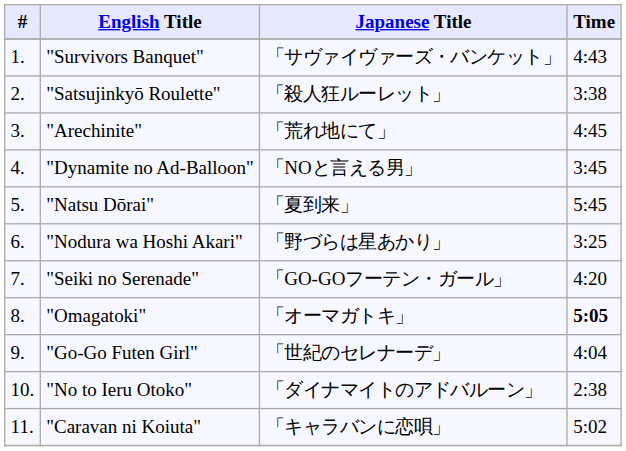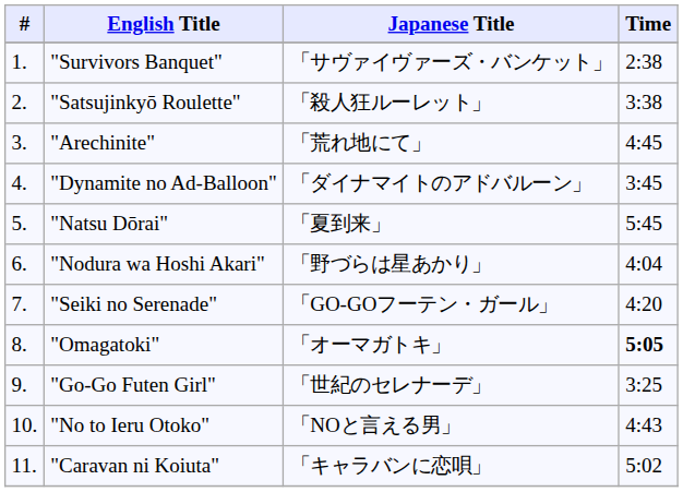"Survivors Banquet" | Time: 4:43 -> 2:38
"Dynamite no Ad-Balloon" | Japanese Title: 「NOと言える男」 -> 「ダイナマイトのアドバルーン」
"Nodura wa Hoshi Akari" | Time: 3:25 -> 4:04
"Go-Go Futen Girl" | Time: 4:04 -> 3:25
"No to Ieru Otoko" | Japanese Title: 「ダイナマイトのアドバルーン」 -> 「NOと言える男」
"No to Ieru Otoko" | Time: 2:38 -> 4:43
